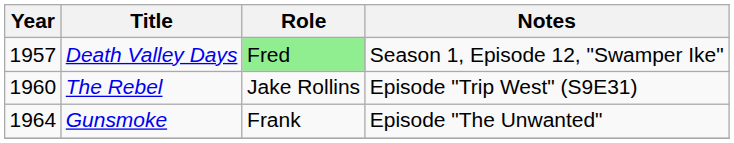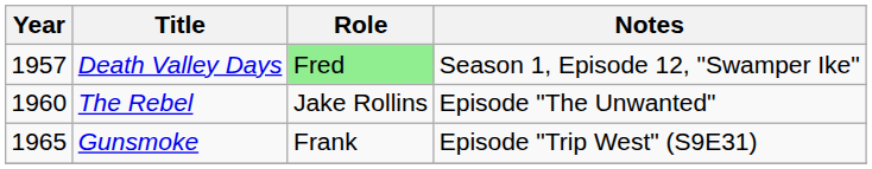The Rebel | Notes: Episode "Trip West" (S9E31) -> Episode "The Unwanted"
Gunsmoke | Year: 1964 -> 1965
Gunsmoke | Notes: Episode "The Unwanted" -> Episode "Trip West" (S9E31)
